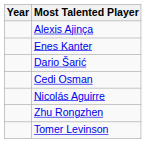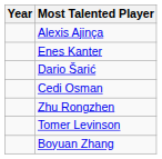- row: Nicolás Aguirre
+ row: Boyuan Zhang
